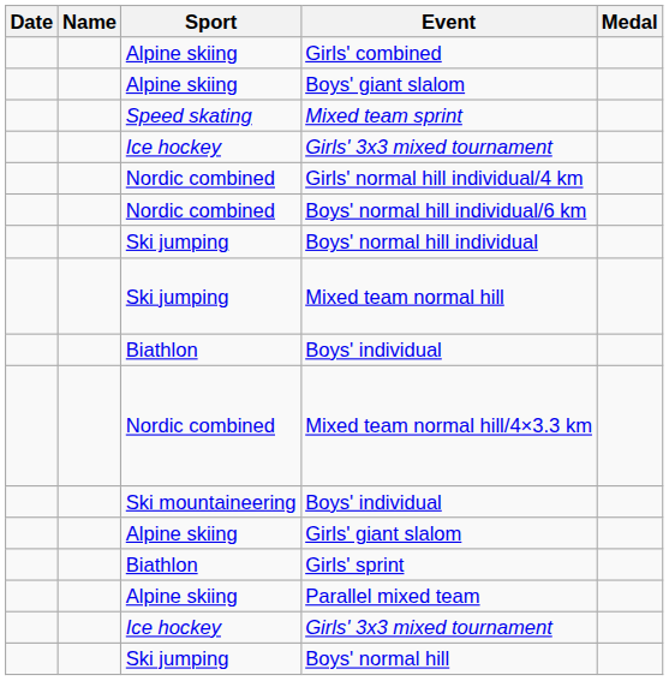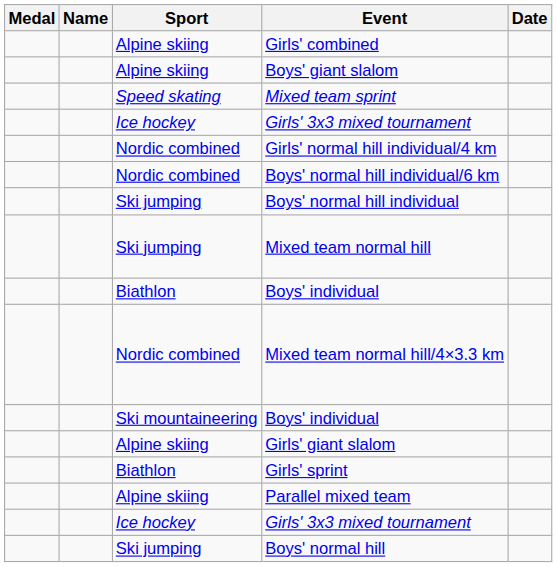columns swapped: Medal <-> Date
